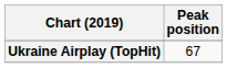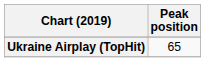Ukraine Airplay (TopHit) | Peak position: 67 -> 65
